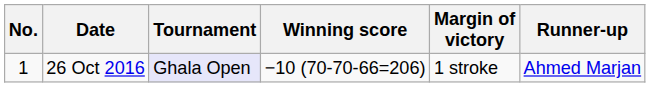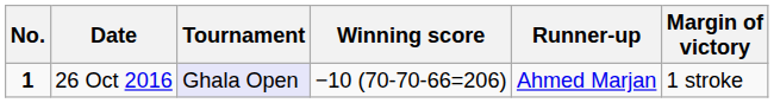columns swapped: Margin of victory <-> Runner-up
26 Oct 2016 | No.: normal -> bold
